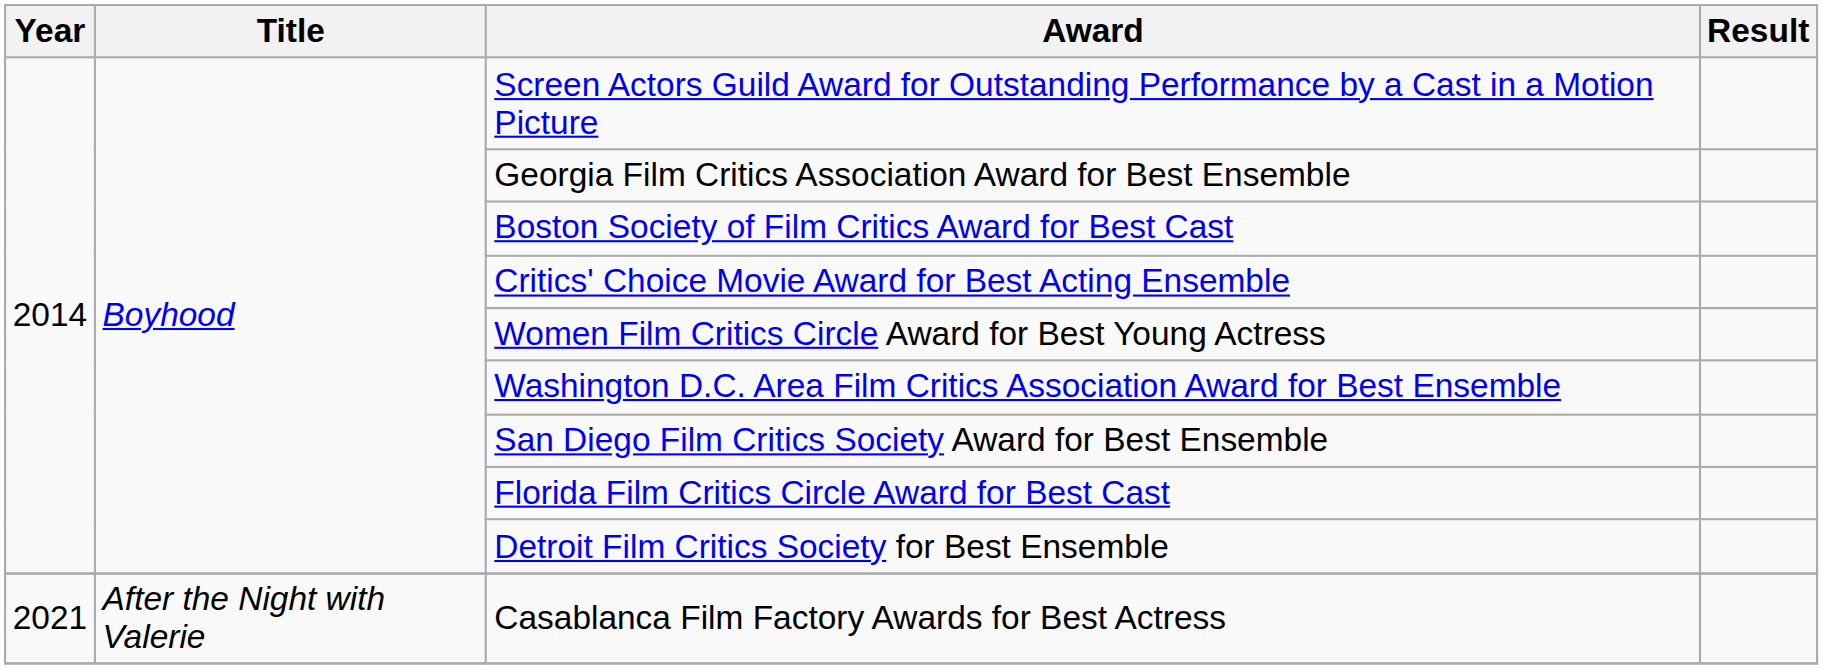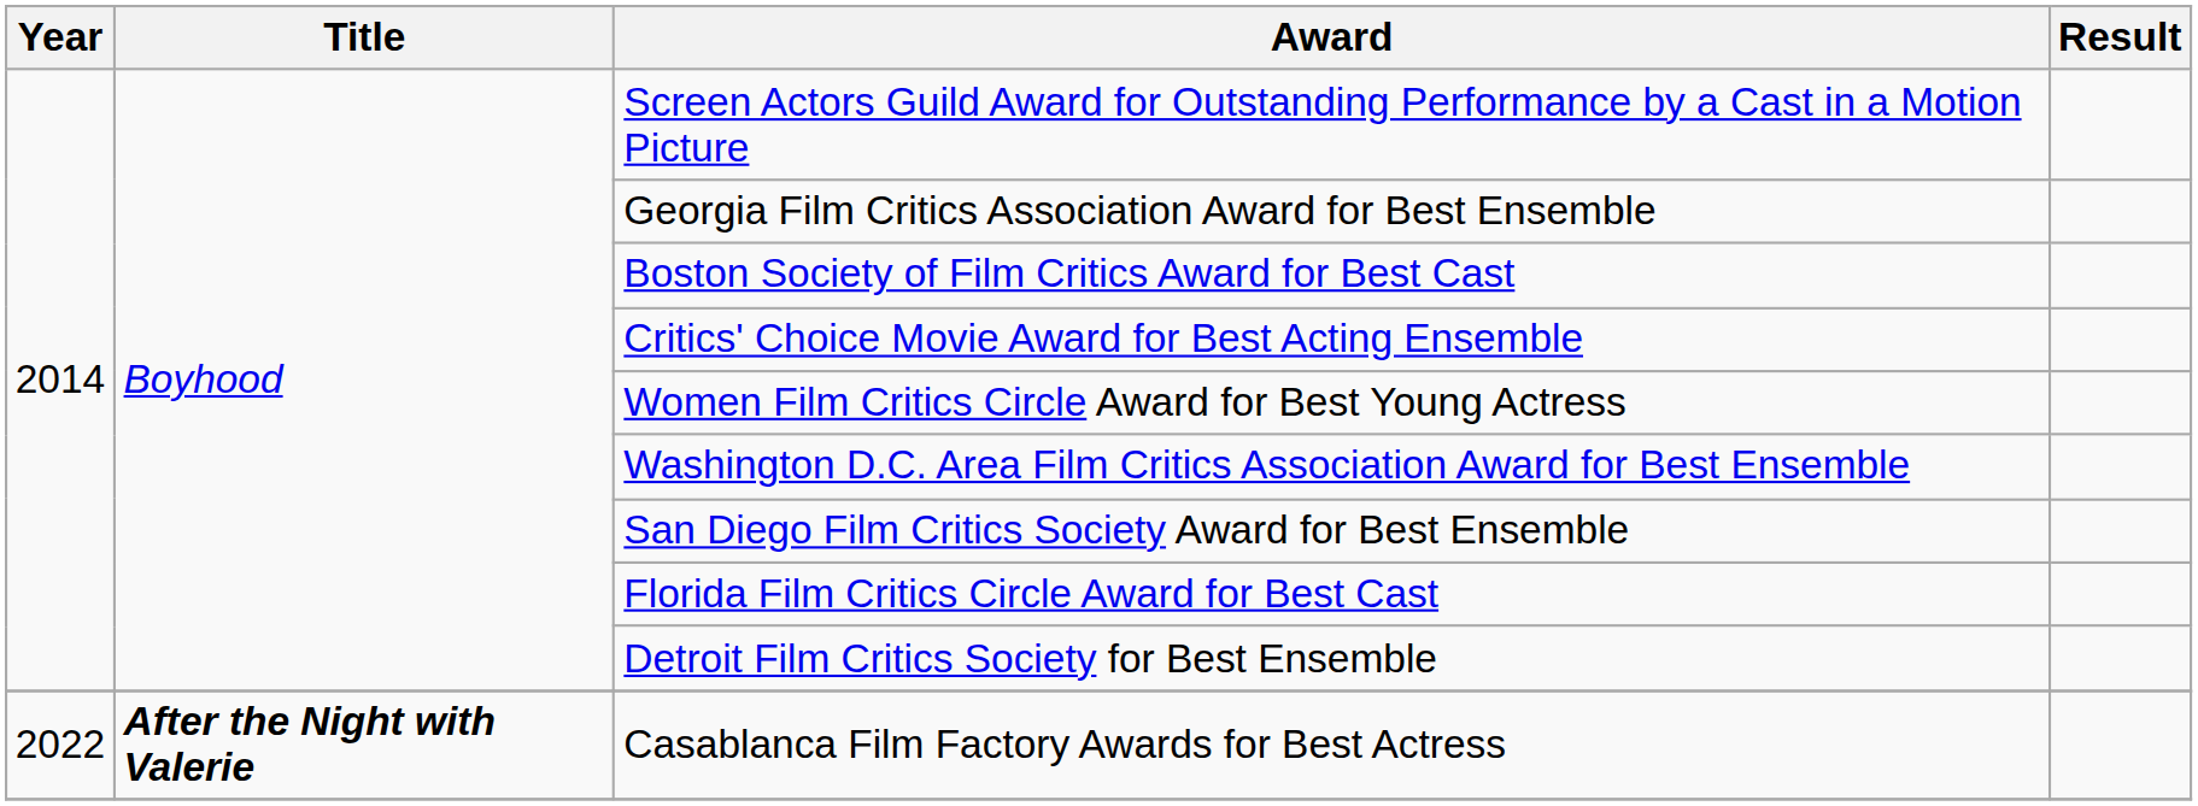Casablanca Film Factory Awards for Best Actress | Year: 2021 -> 2022
Casablanca Film Factory Awards for Best Actress | Title: normal -> bold
